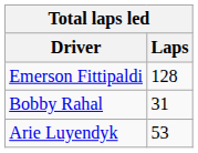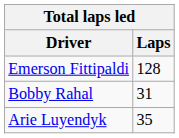Arie Luyendyk | Laps: 53 -> 35
